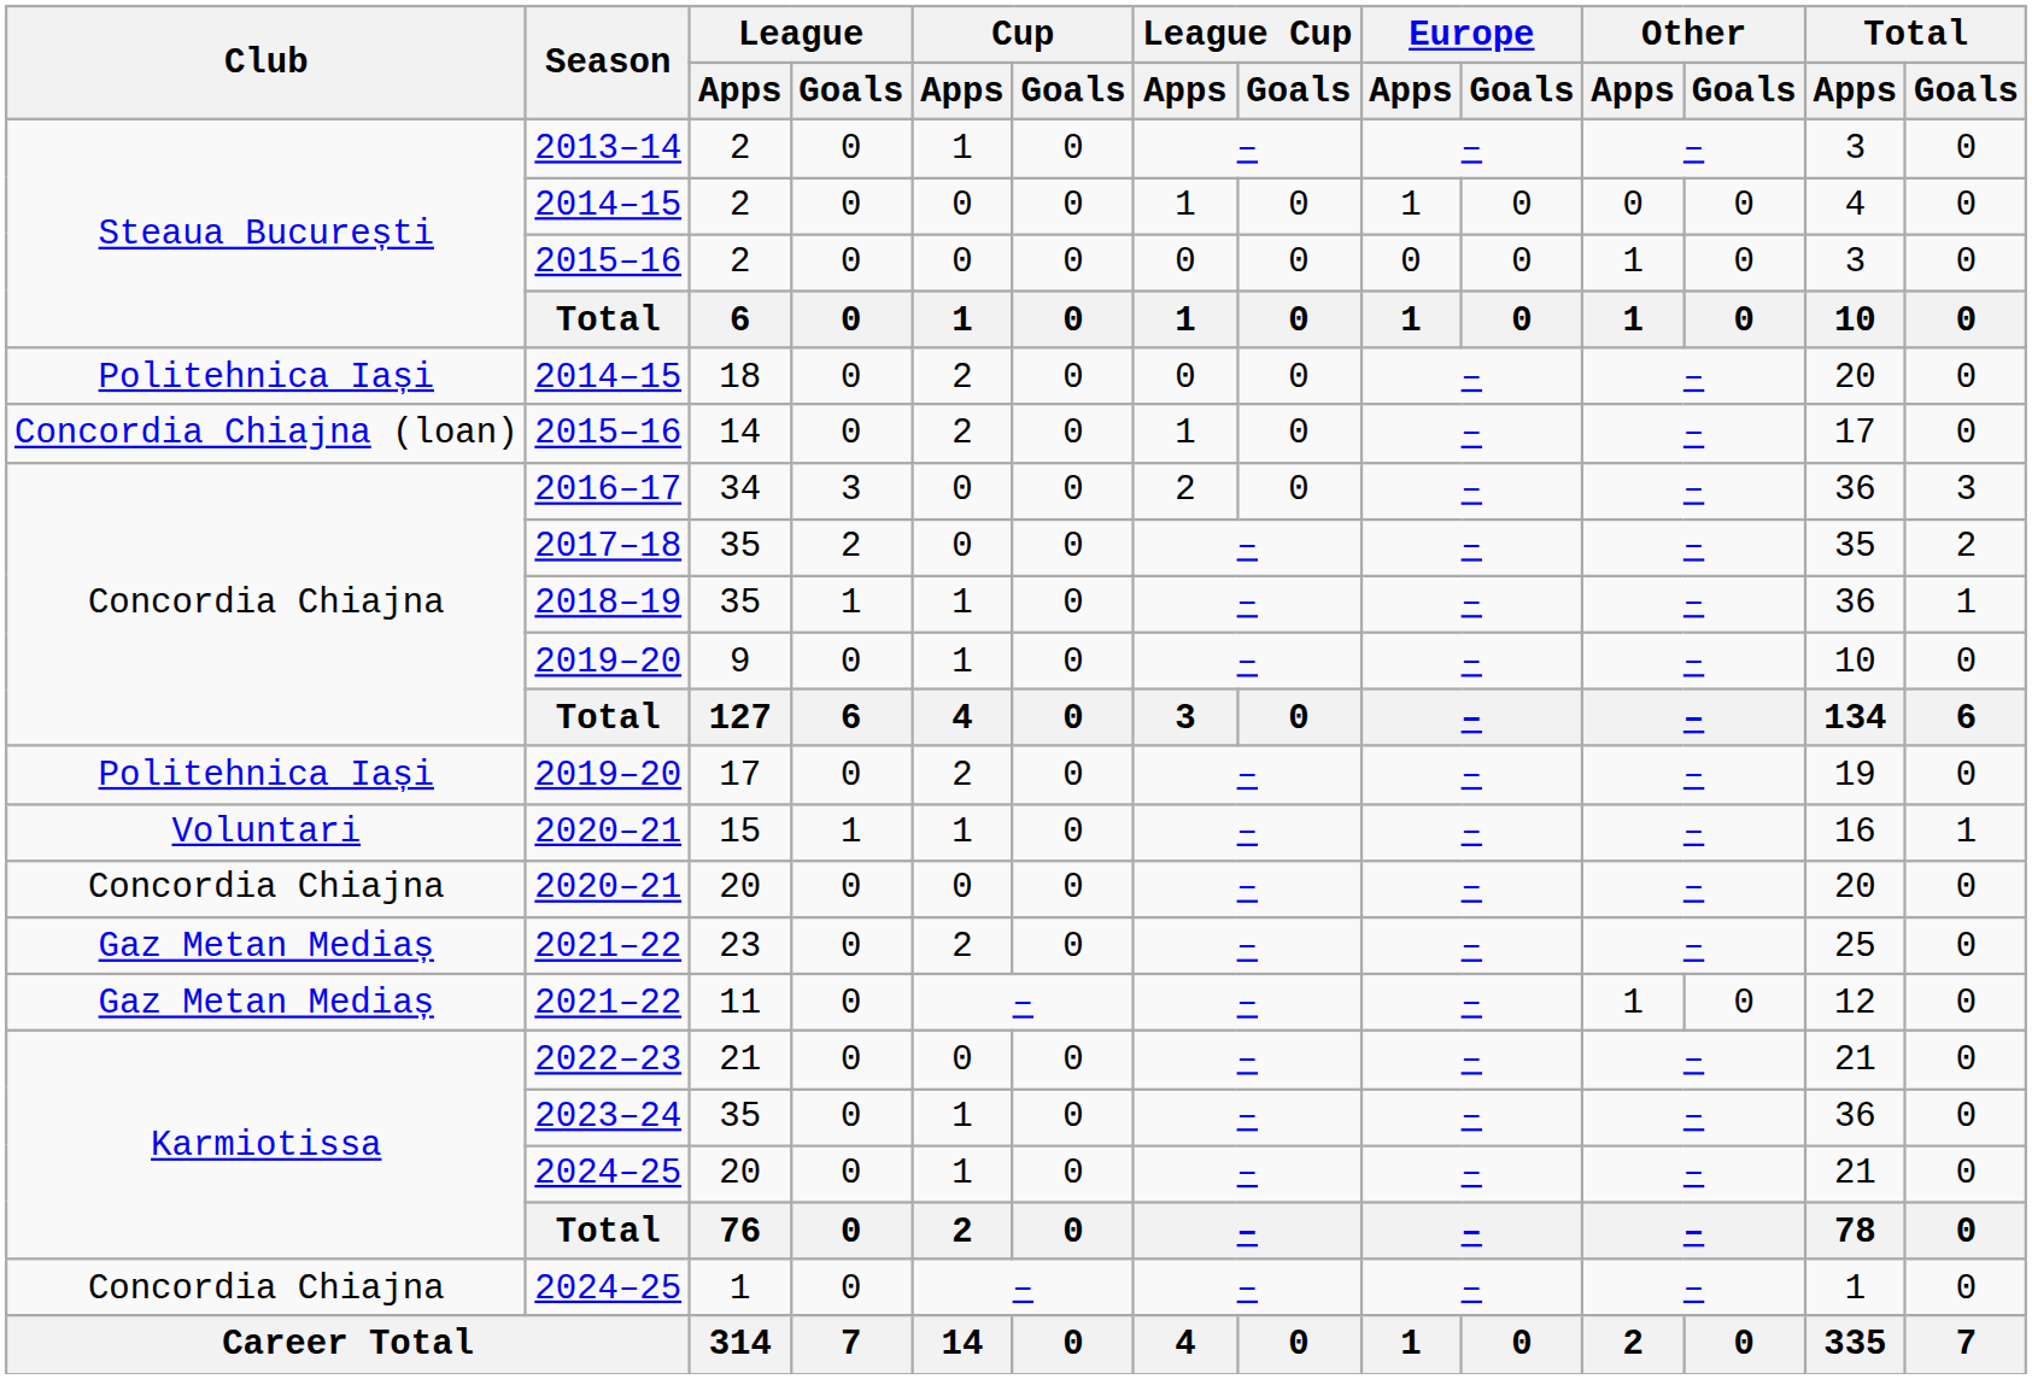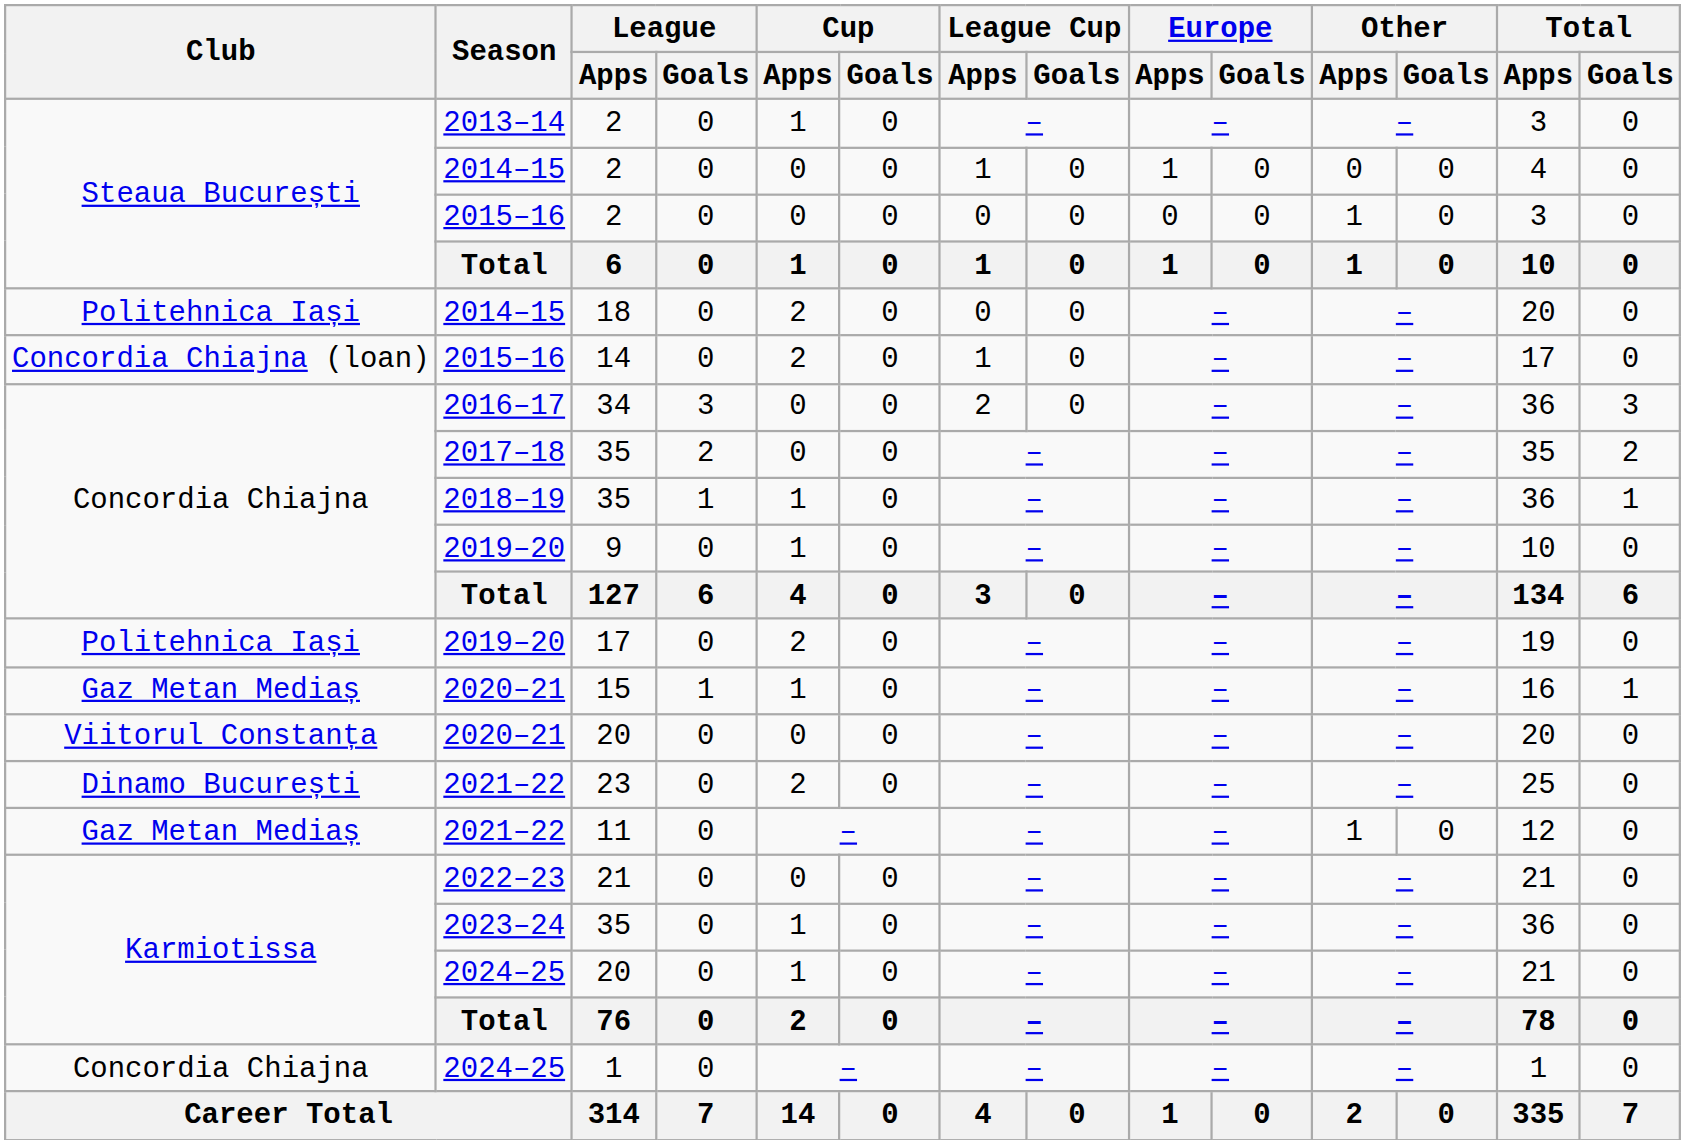15 | Club: Voluntari -> Gaz Metan Mediaș
2020–21 / 20 | Club: Concordia Chiajna -> Viitorul Constanța
23 | Club: Gaz Metan Mediaș -> Dinamo București
